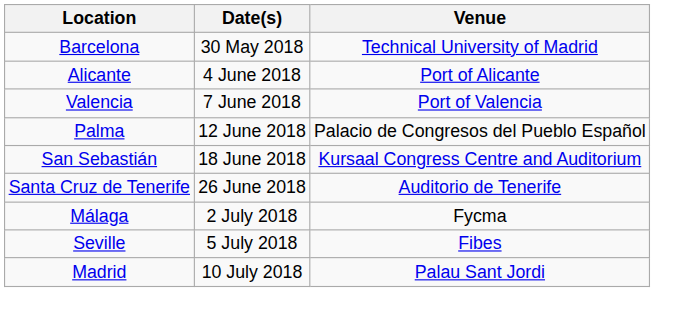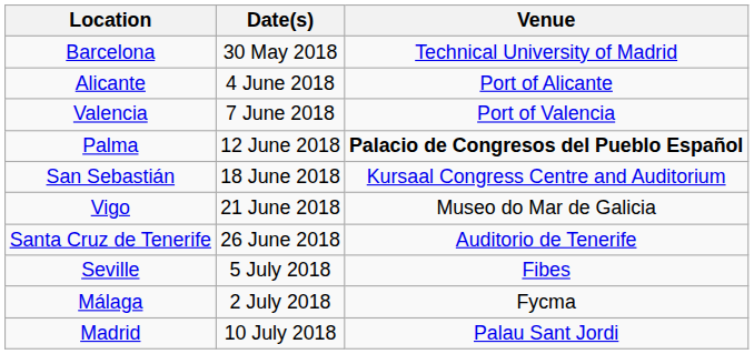Palma | Venue: normal -> bold
+ row: Vigo | 21 June 2018 | Museo do Mar de Galicia
rows swapped: Málaga <-> Seville
